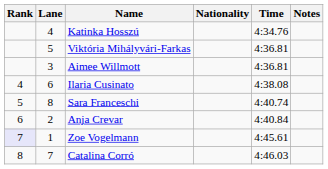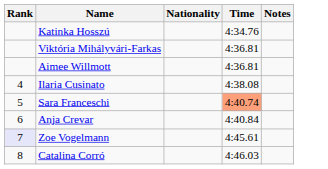- column: Lane | 4 | 5 | 3 | 6 | 8 | 2 | 1 | 7
Sara Franceschi | Time: no background -> lightsalmon background
